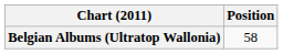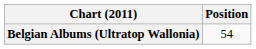Belgian Albums (Ultratop Wallonia) | Position: 58 -> 54
